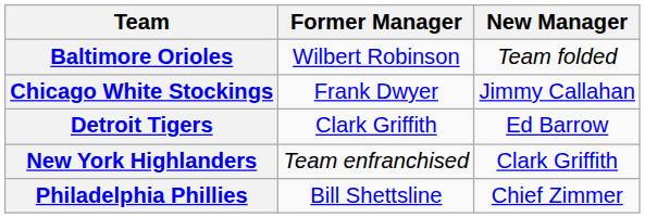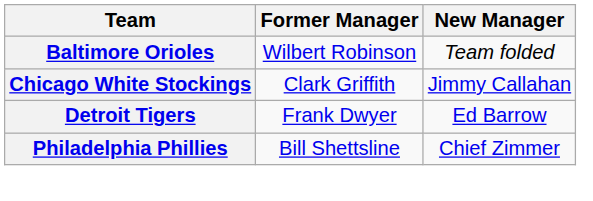Chicago White Stockings | Former Manager: Frank Dwyer -> Clark Griffith
Detroit Tigers | Former Manager: Clark Griffith -> Frank Dwyer
- row: New York Highlanders | Team enfranchised | Clark Griffith
